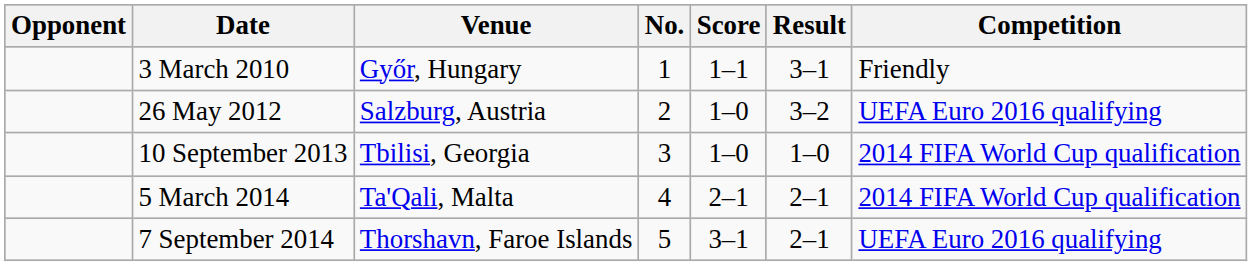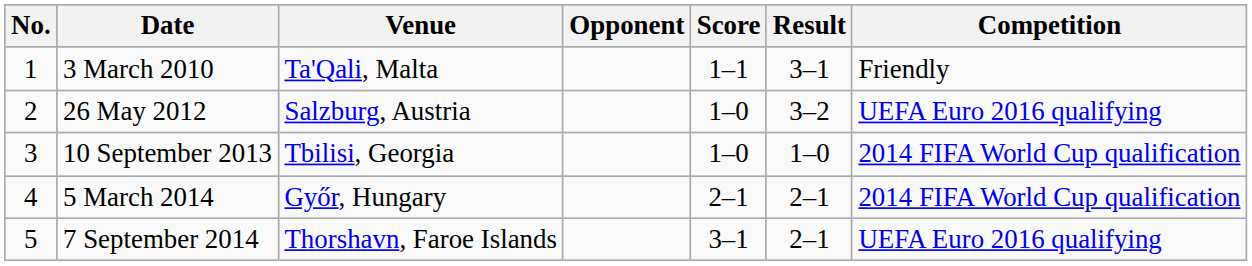columns swapped: No. <-> Opponent
3 March 2010 | Venue: Győr, Hungary -> Ta'Qali, Malta
5 March 2014 | Venue: Ta'Qali, Malta -> Győr, Hungary
